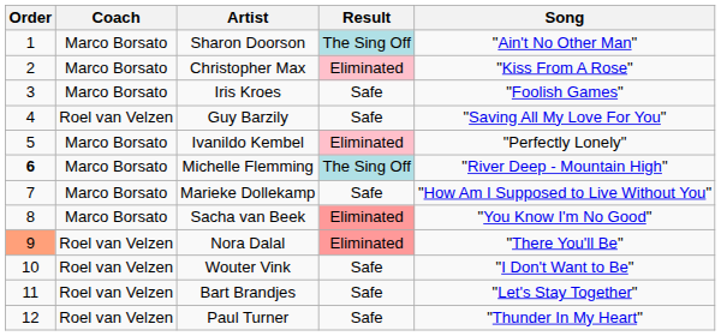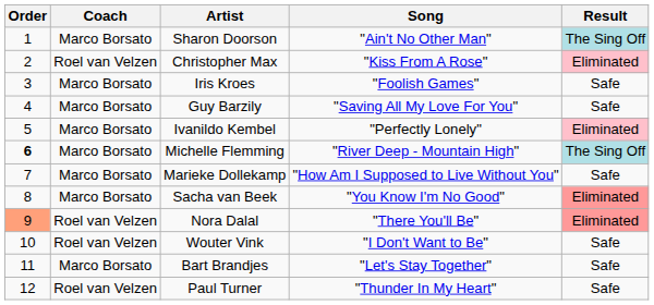columns swapped: Song <-> Result
Christopher Max | Coach: Marco Borsato -> Roel van Velzen
Guy Barzily | Coach: Roel van Velzen -> Marco Borsato
Bart Brandjes | Coach: Roel van Velzen -> Marco Borsato
